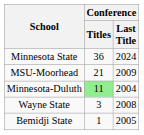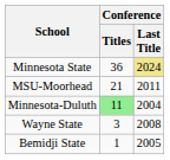Minnesota State | Conference / Last Title: no background -> khaki background
MSU-Moorhead | Conference / Last Title: 2009 -> 2011
